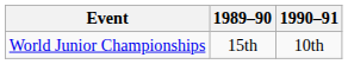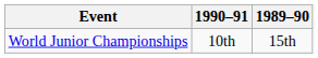columns swapped: 1989–90 <-> 1990–91
